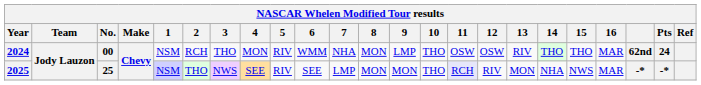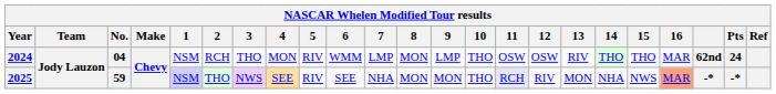2024 | No.: 00 -> 04
2024 | 7: NHA -> LMP
2025 | No.: 25 -> 59
2025 | 7: LMP -> NHA
2025 | 16: no background -> lightsalmon background
